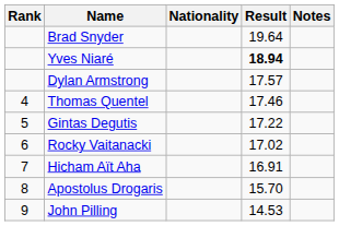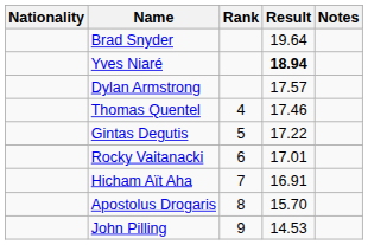columns swapped: Rank <-> Nationality
Rocky Vaitanacki | Result: 17.02 -> 17.01
